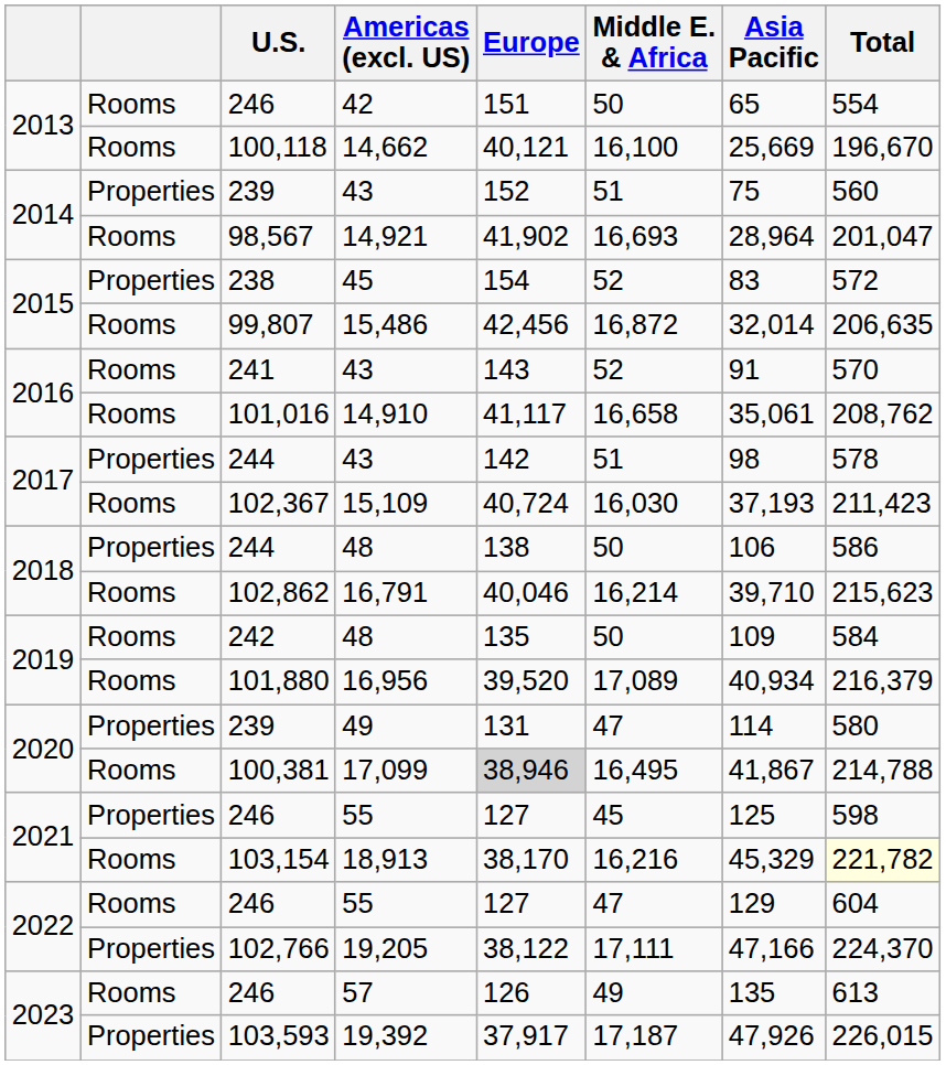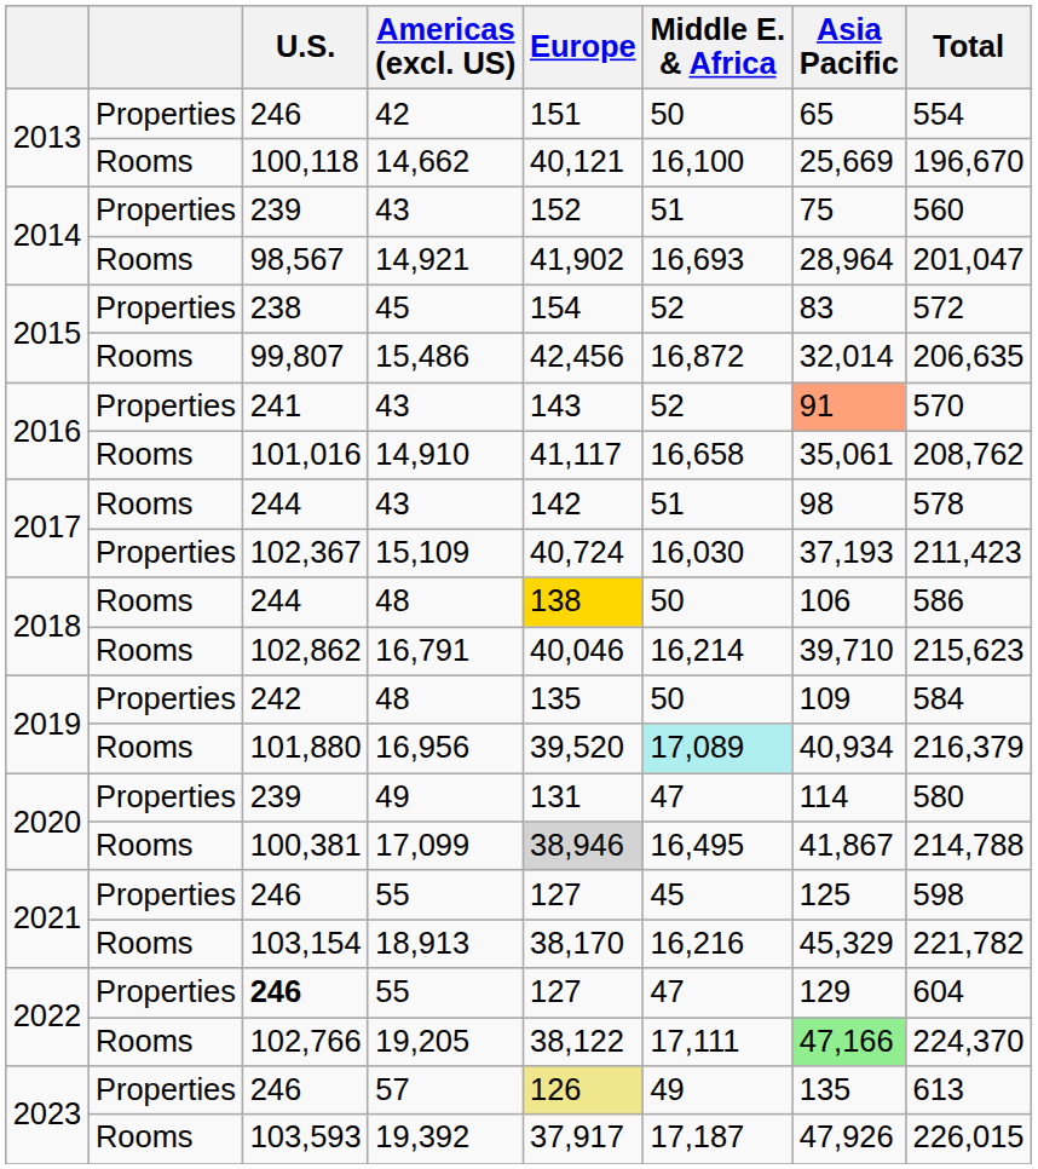42 | column 2: Rooms -> Properties
2016 / 43 | column 2: Rooms -> Properties
2016 / 43 | Asia Pacific: no background -> lightsalmon background
2017 / 43 | column 2: Properties -> Rooms
15,109 | column 2: Rooms -> Properties
2018 / 48 | column 2: Properties -> Rooms
2018 / 48 | Europe: no background -> gold background
2019 / 48 | column 2: Rooms -> Properties
16,956 | Middle E. & Africa: no background -> paleturquoise background
18,913 | Total: lightyellow background -> no background
2022 / 55 | column 2: Rooms -> Properties
2022 / 55 | U.S.: normal -> bold
19,205 | column 2: Properties -> Rooms
19,205 | Asia Pacific: no background -> lightgreen background
57 | column 2: Rooms -> Properties
57 | Europe: no background -> khaki background
19,392 | column 2: Properties -> Rooms
